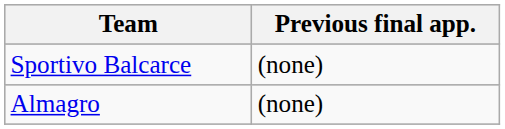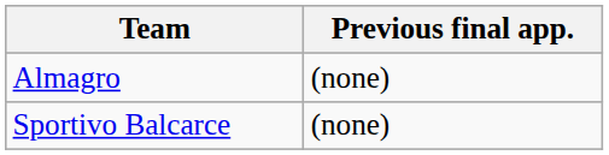rows swapped: Sportivo Balcarce <-> Almagro
